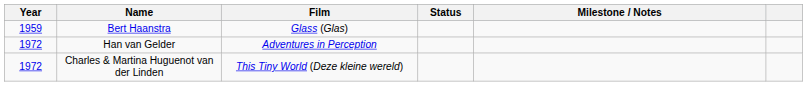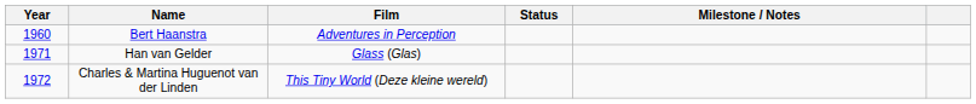Bert Haanstra | Year: 1959 -> 1960
Bert Haanstra | Film: Glass (Glas) -> Adventures in Perception
Han van Gelder | Year: 1972 -> 1971
Han van Gelder | Film: Adventures in Perception -> Glass (Glas)
